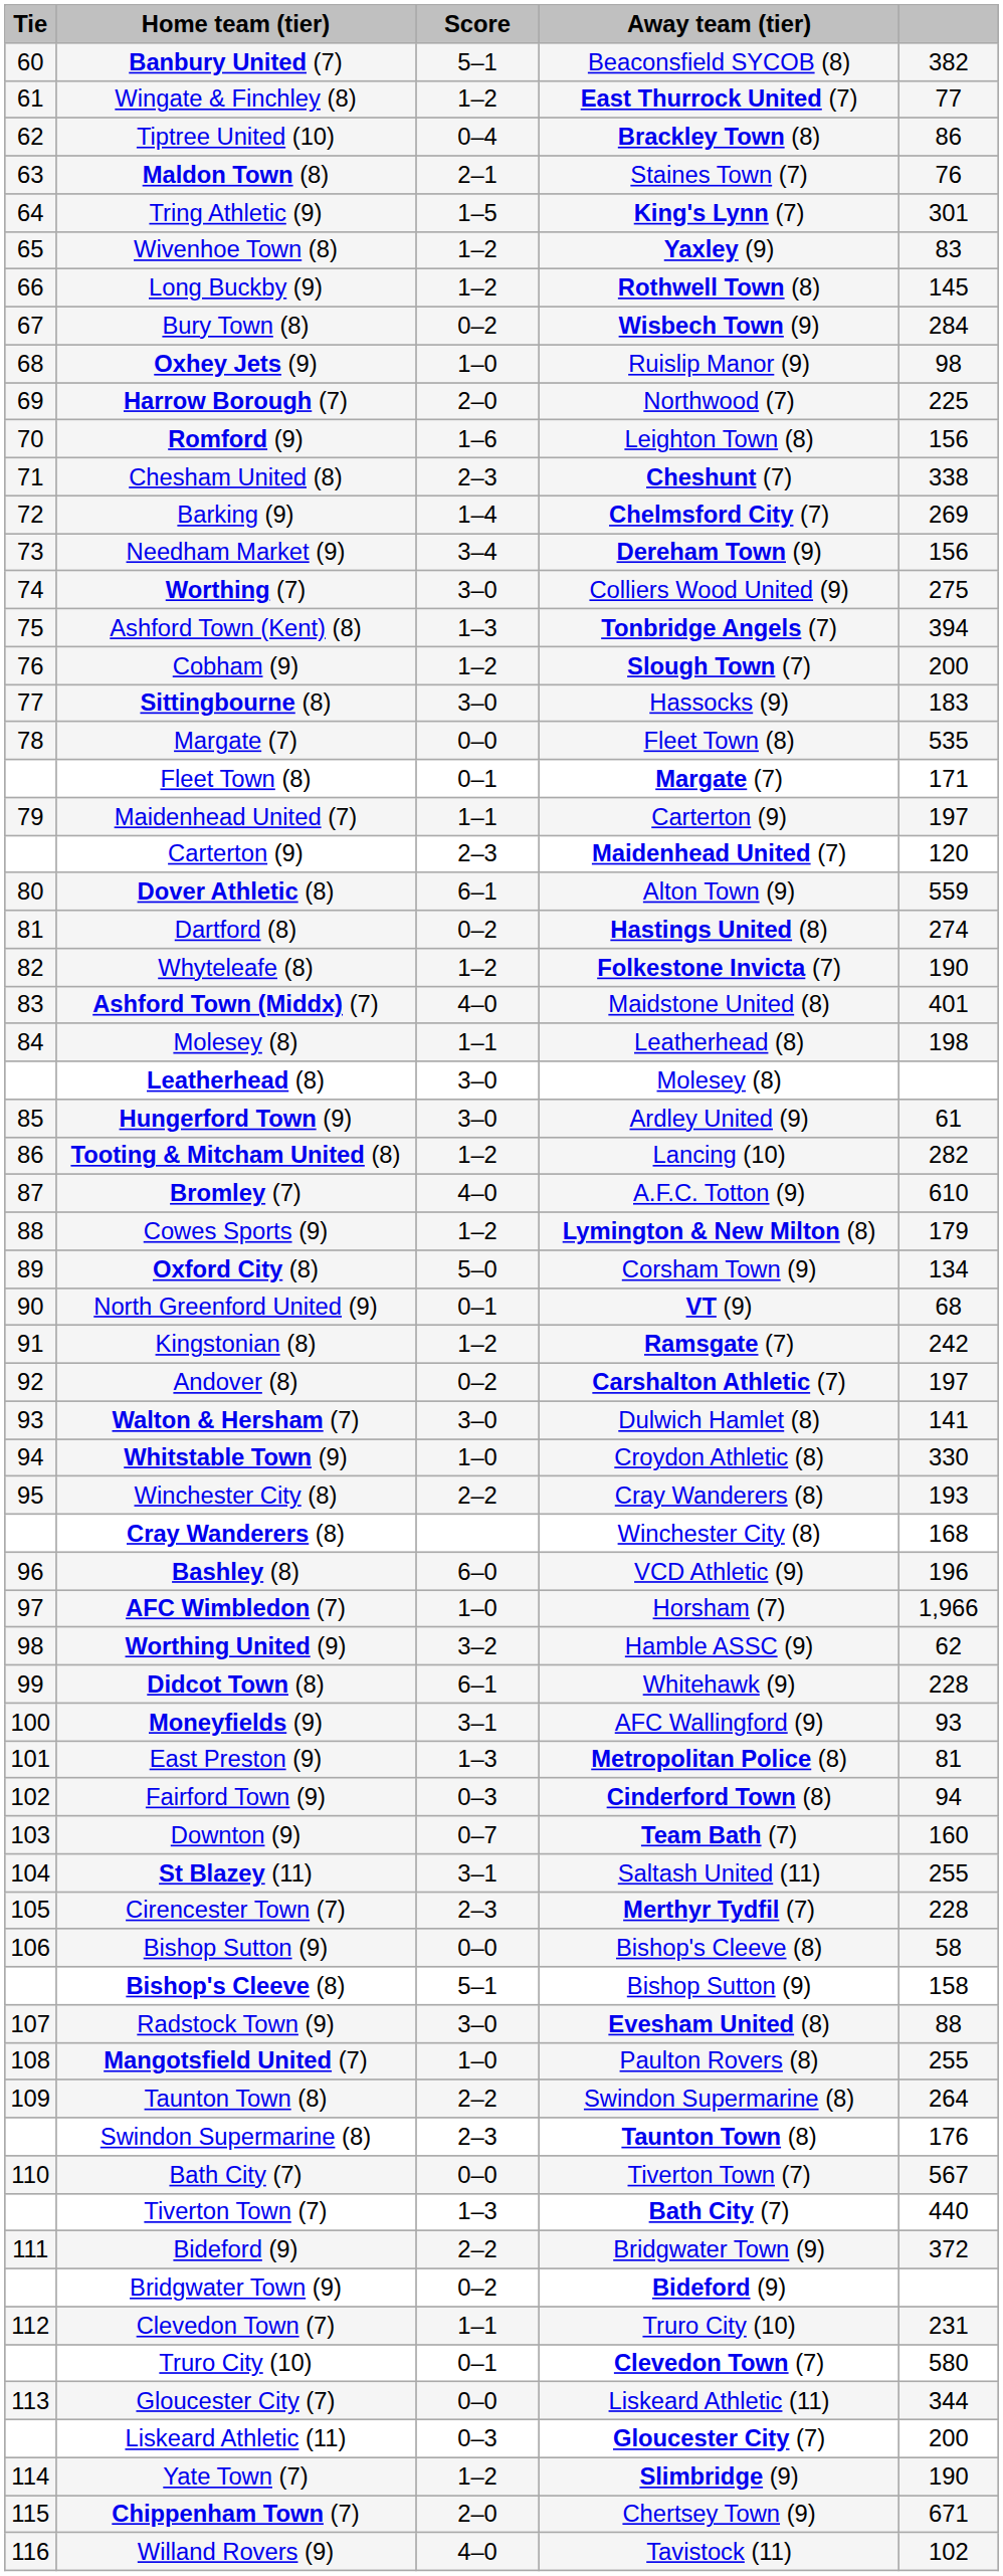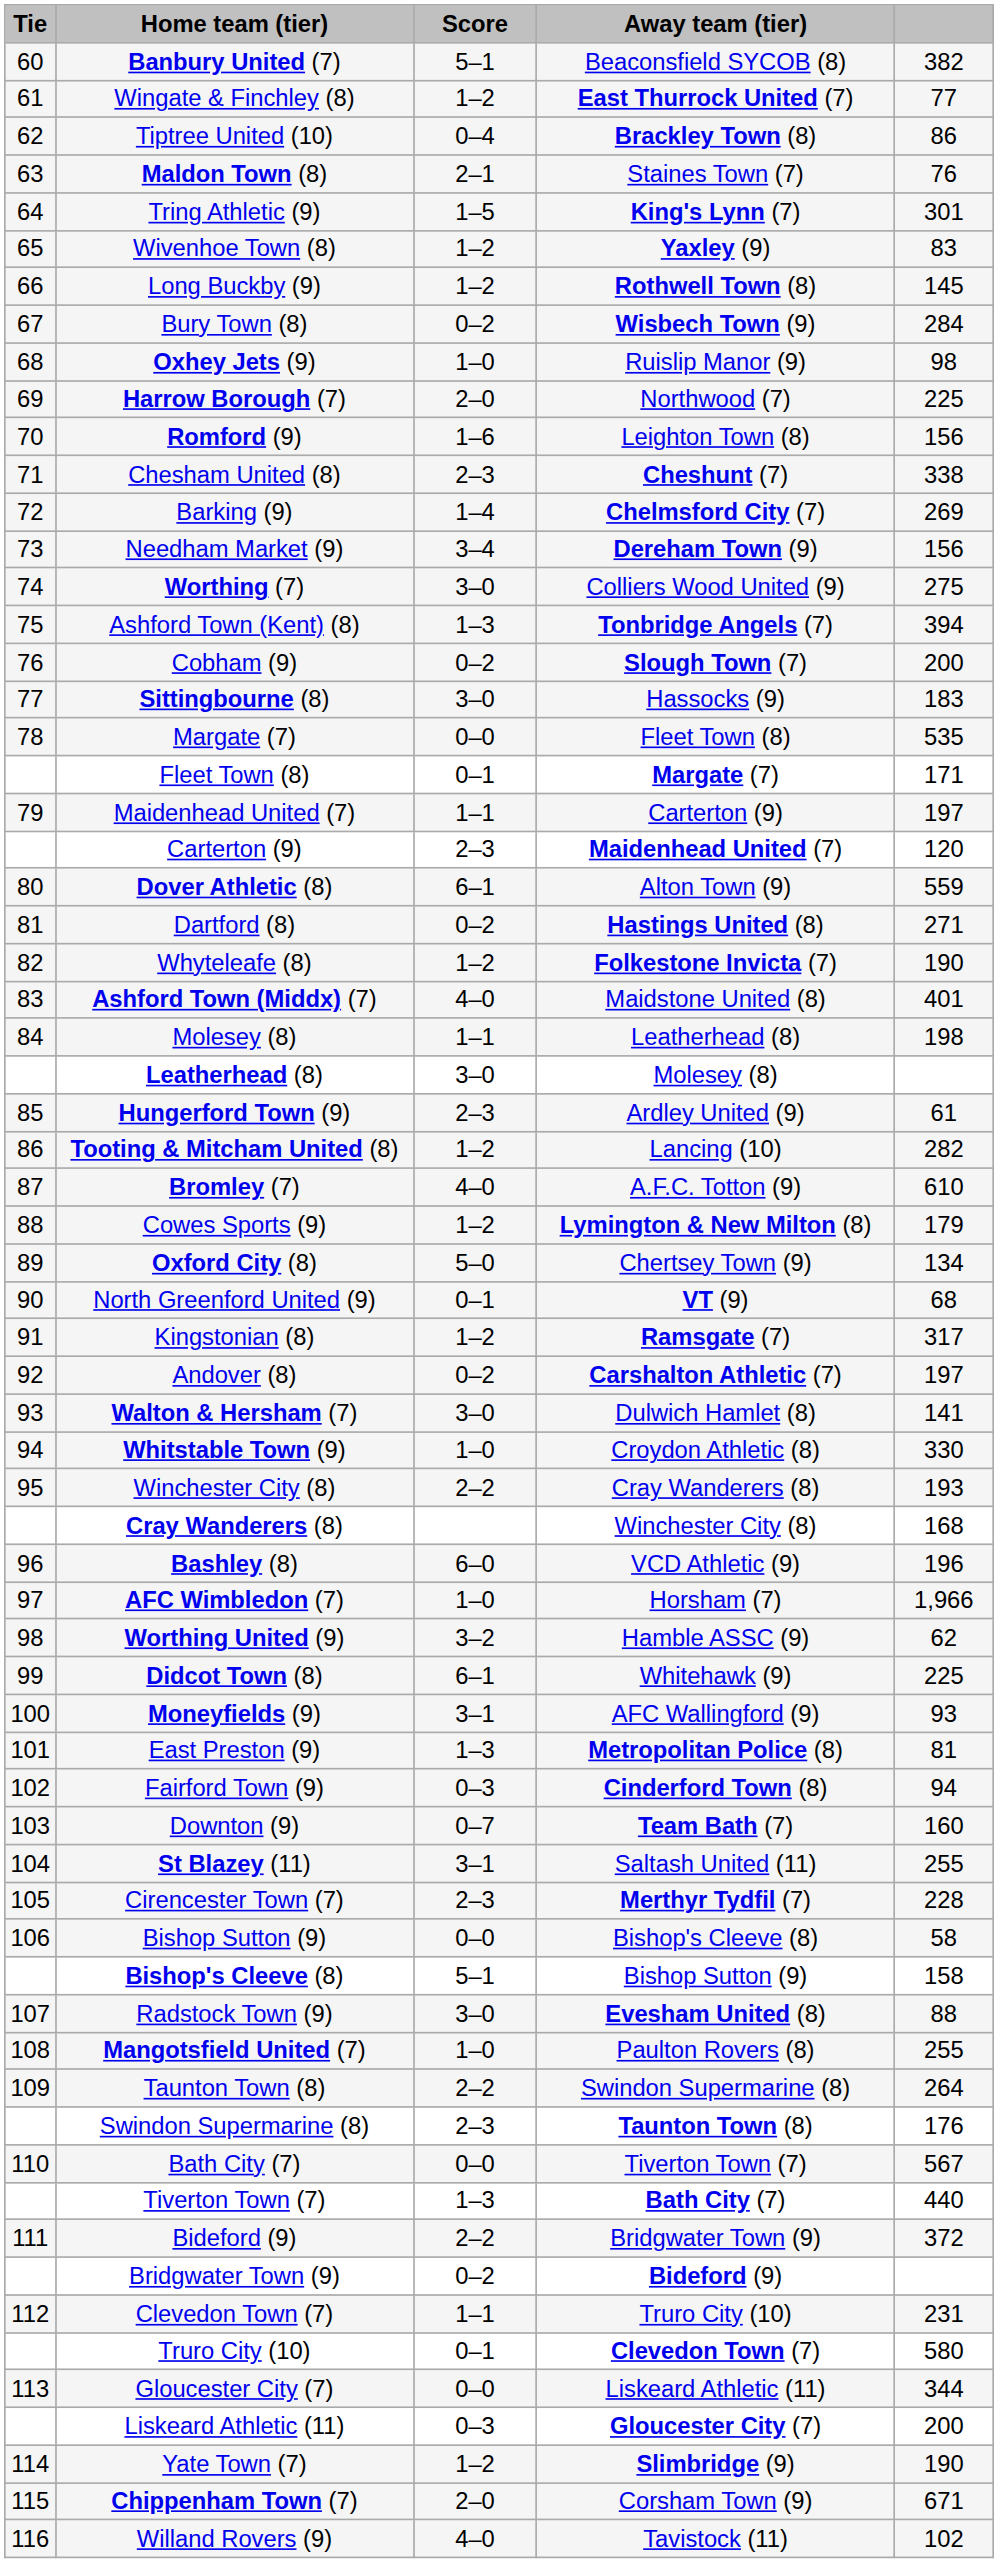Cobham (9) | Score: 1–2 -> 0–2
Dartford (8) | column 5: 274 -> 271
Hungerford Town (9) | Score: 3–0 -> 2–3
Oxford City (8) | Away team (tier): Corsham Town (9) -> Chertsey Town (9)
Kingstonian (8) | column 5: 242 -> 317
Didcot Town (8) | column 5: 228 -> 225
Chippenham Town (7) | Away team (tier): Chertsey Town (9) -> Corsham Town (9)
